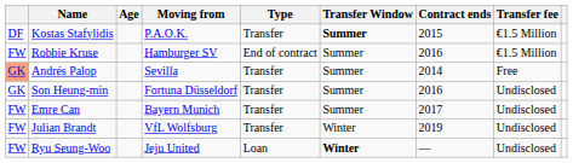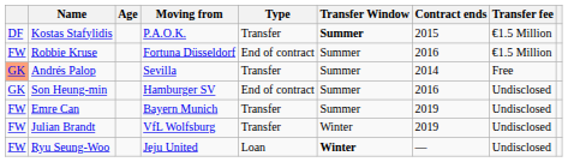Robbie Kruse | Moving from: Hamburger SV -> Fortuna Düsseldorf
Son Heung-min | Moving from: Fortuna Düsseldorf -> Hamburger SV
Son Heung-min | Type: Transfer -> End of contract
Emre Can | Contract ends: 2017 -> 2019
